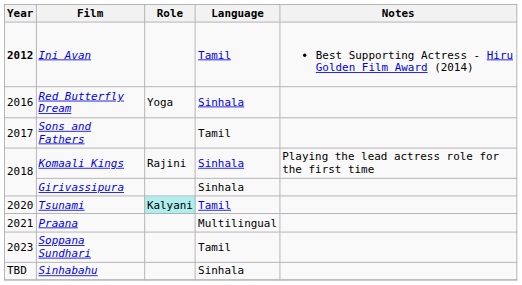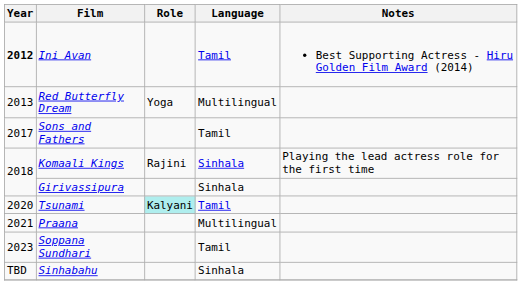Red Butterfly Dream | Year: 2016 -> 2013
Red Butterfly Dream | Language: Sinhala -> Multilingual
